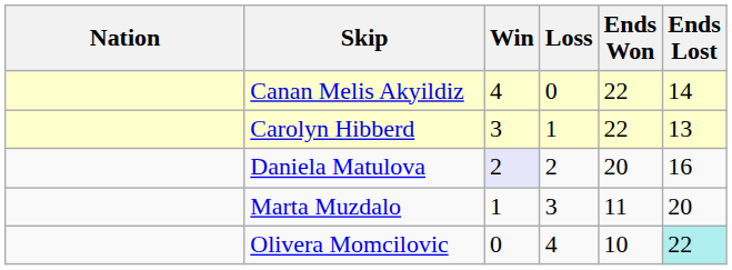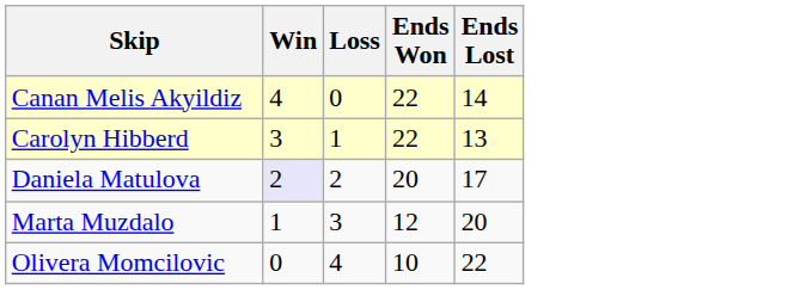- column: Nation
Daniela Matulova | Ends Lost: 16 -> 17
Marta Muzdalo | Ends Won: 11 -> 12
Olivera Momcilovic | Ends Lost: paleturquoise background -> no background
